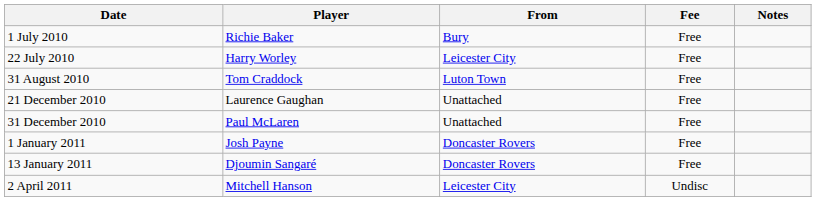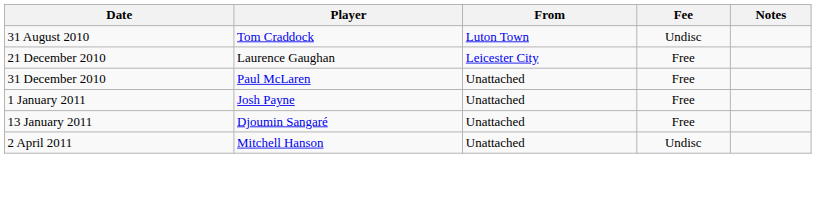- row: 1 July 2010 | Richie Baker | Bury | Free
- row: 22 July 2010 | Harry Worley | Leicester City | Free
31 August 2010 | Fee: Free -> Undisc
21 December 2010 | From: Unattached -> Leicester City
1 January 2011 | From: Doncaster Rovers -> Unattached
13 January 2011 | From: Doncaster Rovers -> Unattached
2 April 2011 | From: Leicester City -> Unattached
